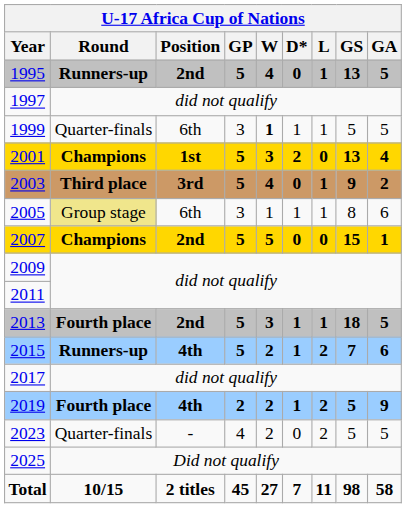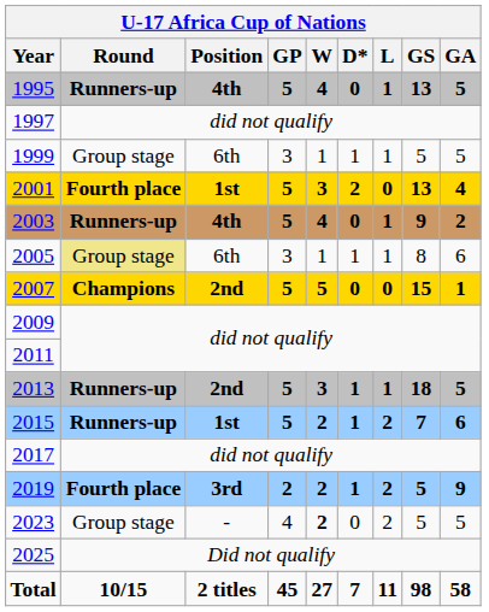1995 | Position: 2nd -> 4th
1999 | Round: Quarter-finals -> Group stage
1999 | W: bold -> normal
2001 | Round: Champions -> Fourth place
2003 | Round: Third place -> Runners-up
2003 | Position: 3rd -> 4th
2013 | Round: Fourth place -> Runners-up
2015 | Position: 4th -> 1st
2019 | Position: 4th -> 3rd
2023 | Round: Quarter-finals -> Group stage
2023 | W: normal -> bold
